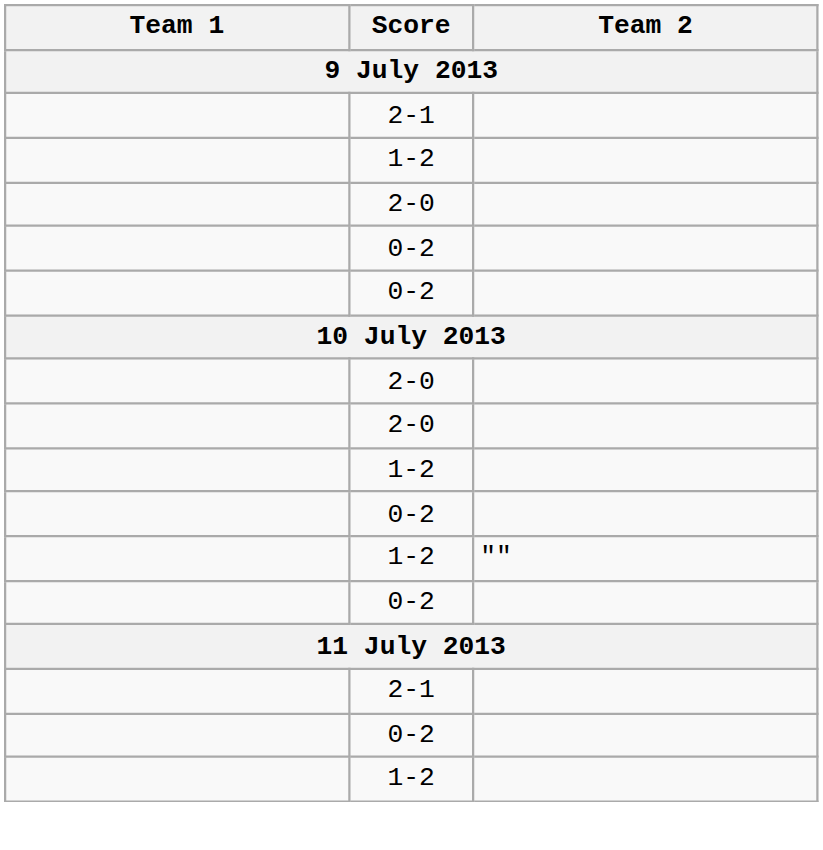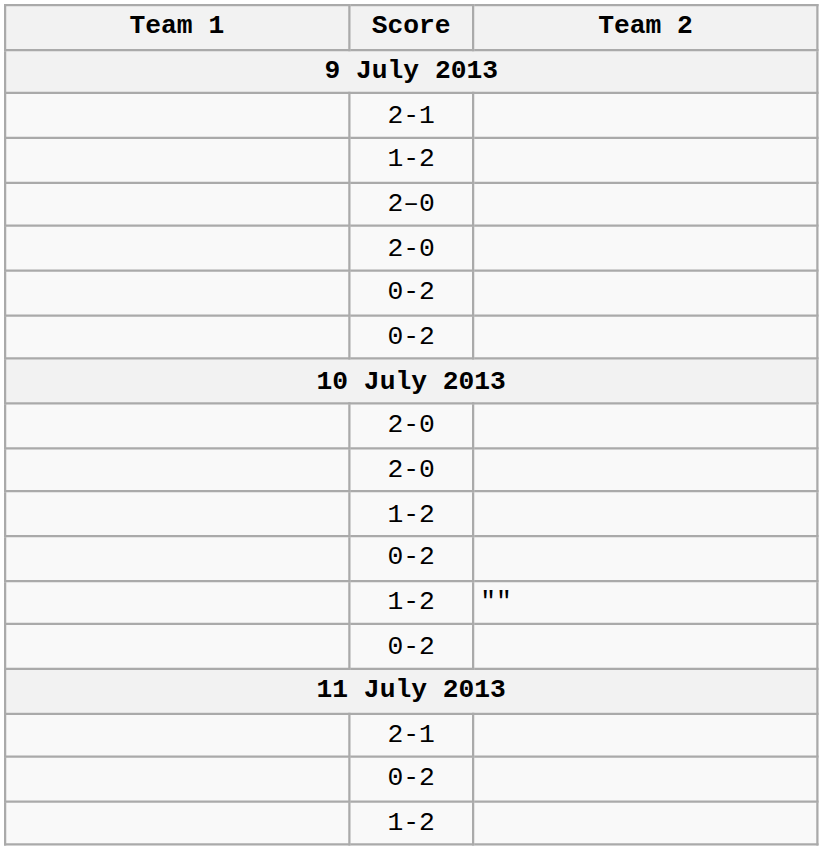+ row: 2–0
